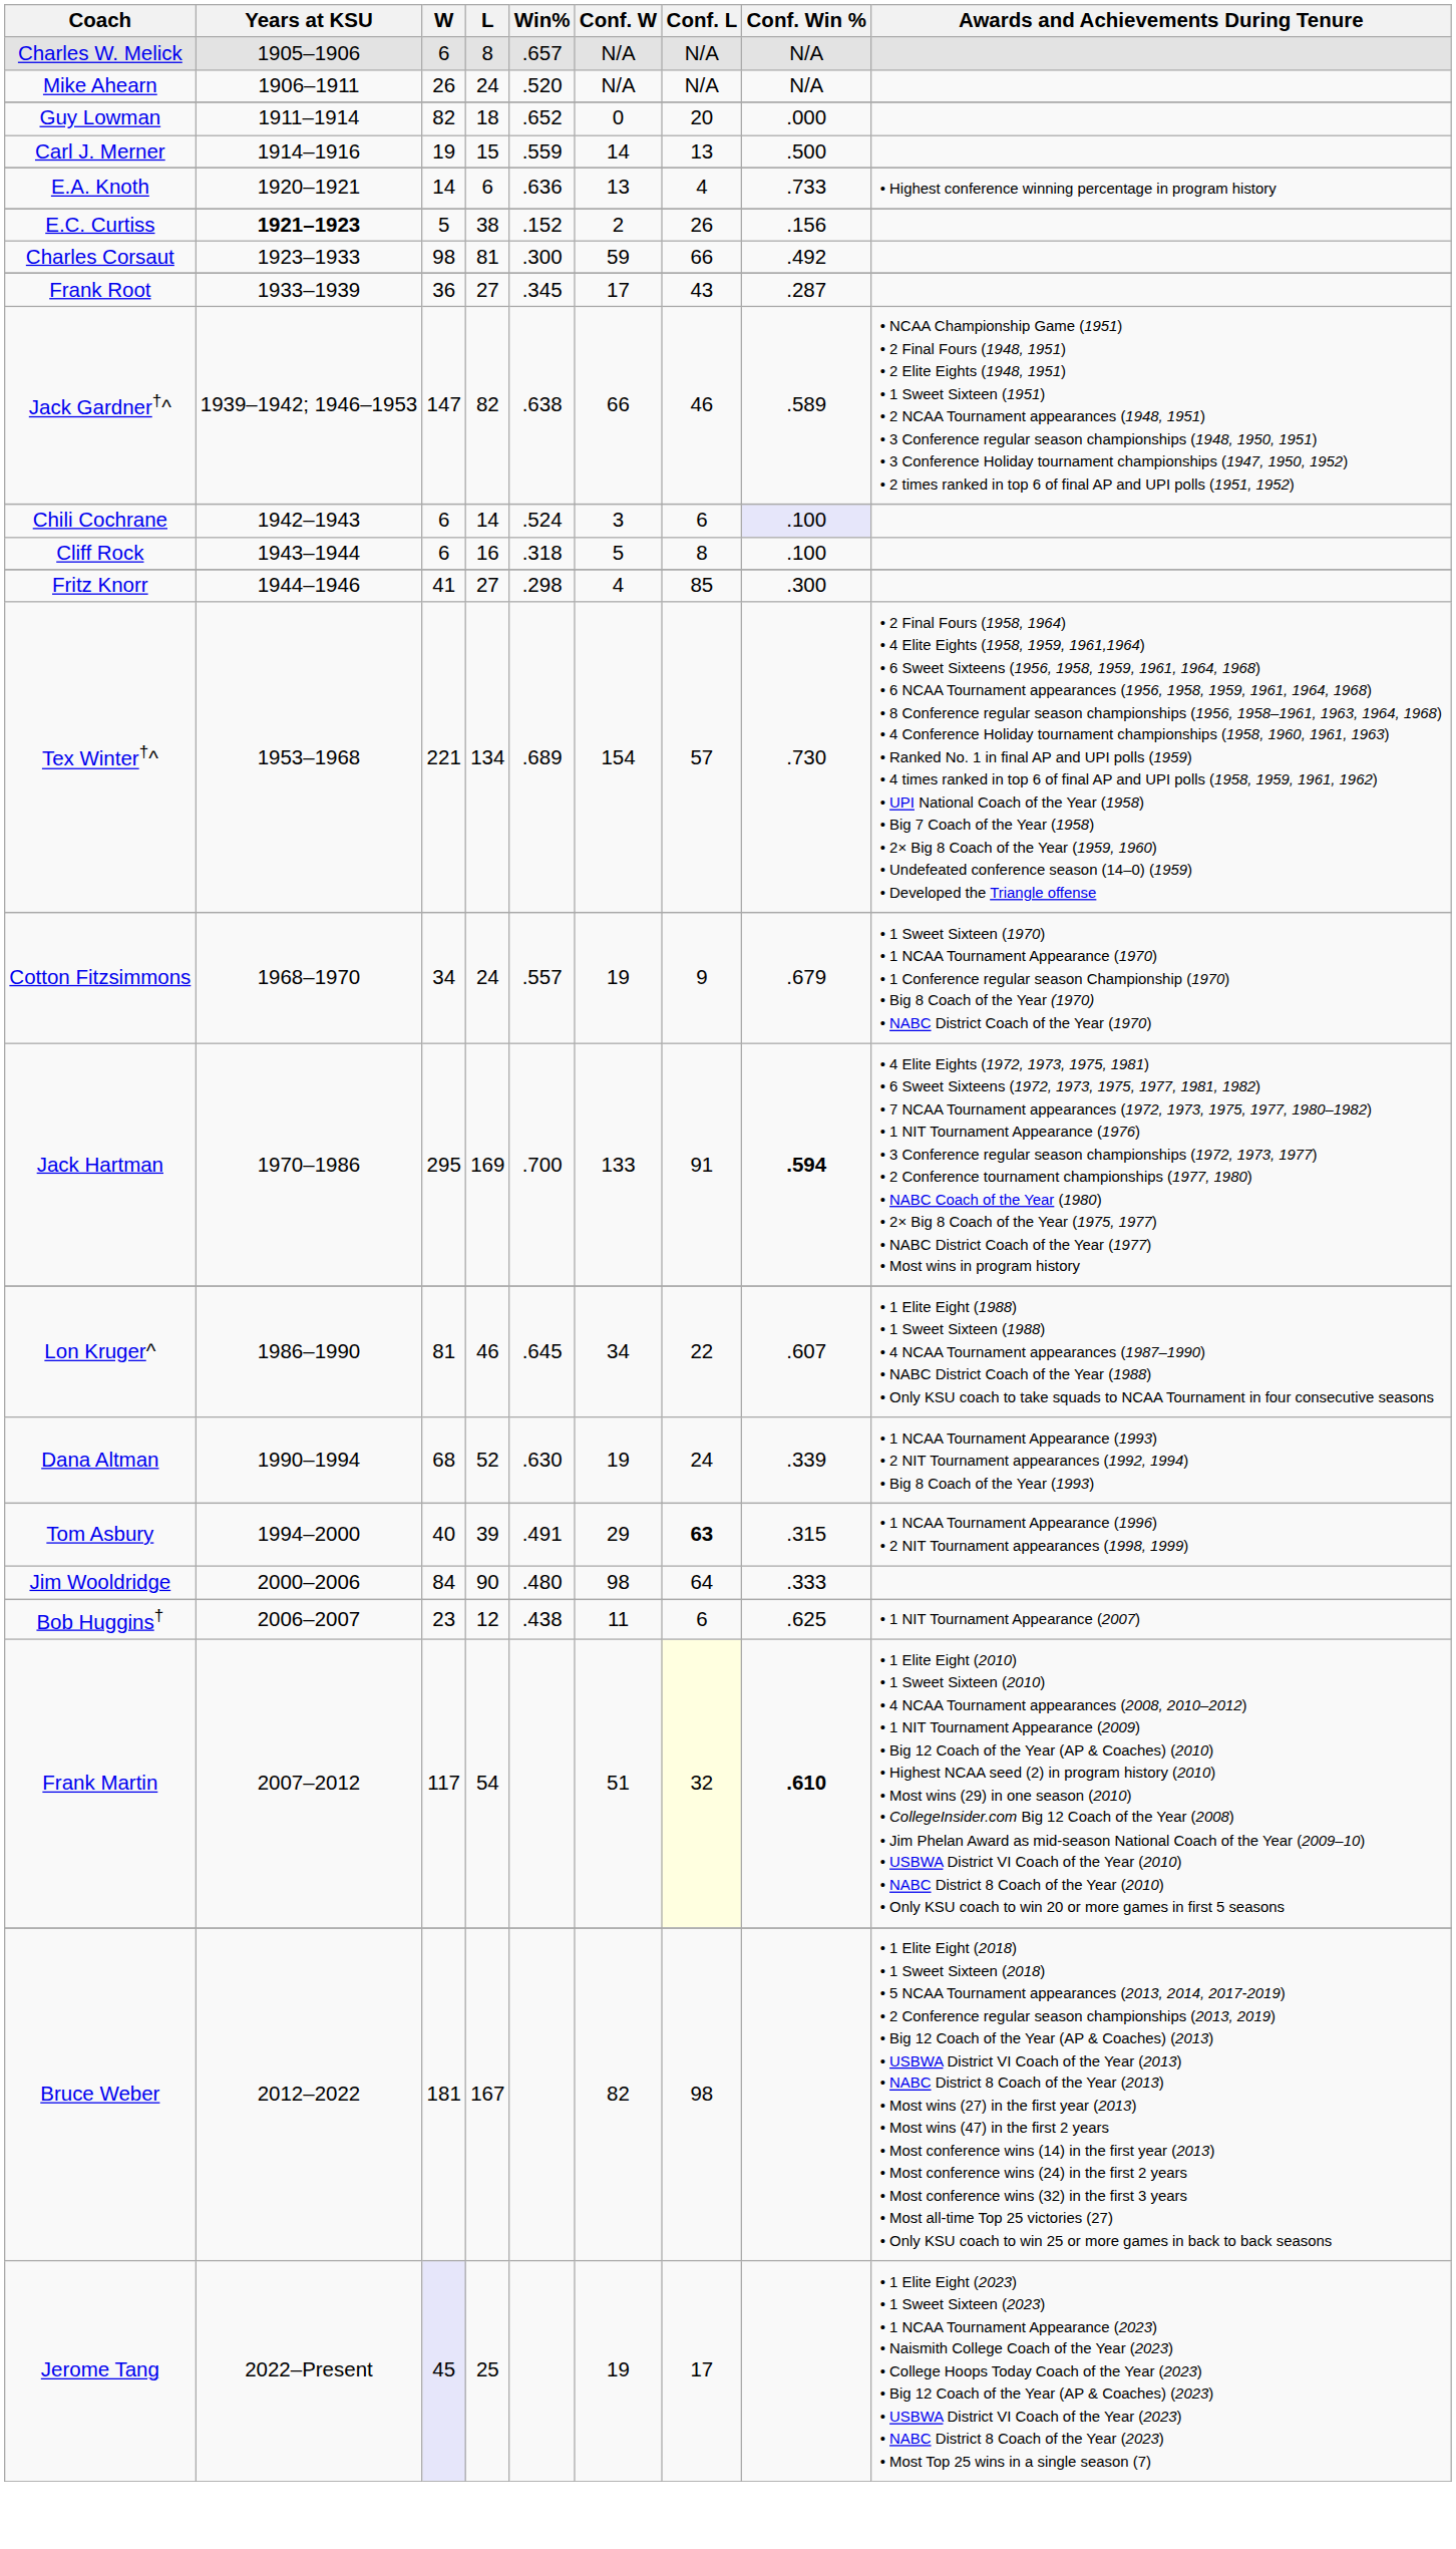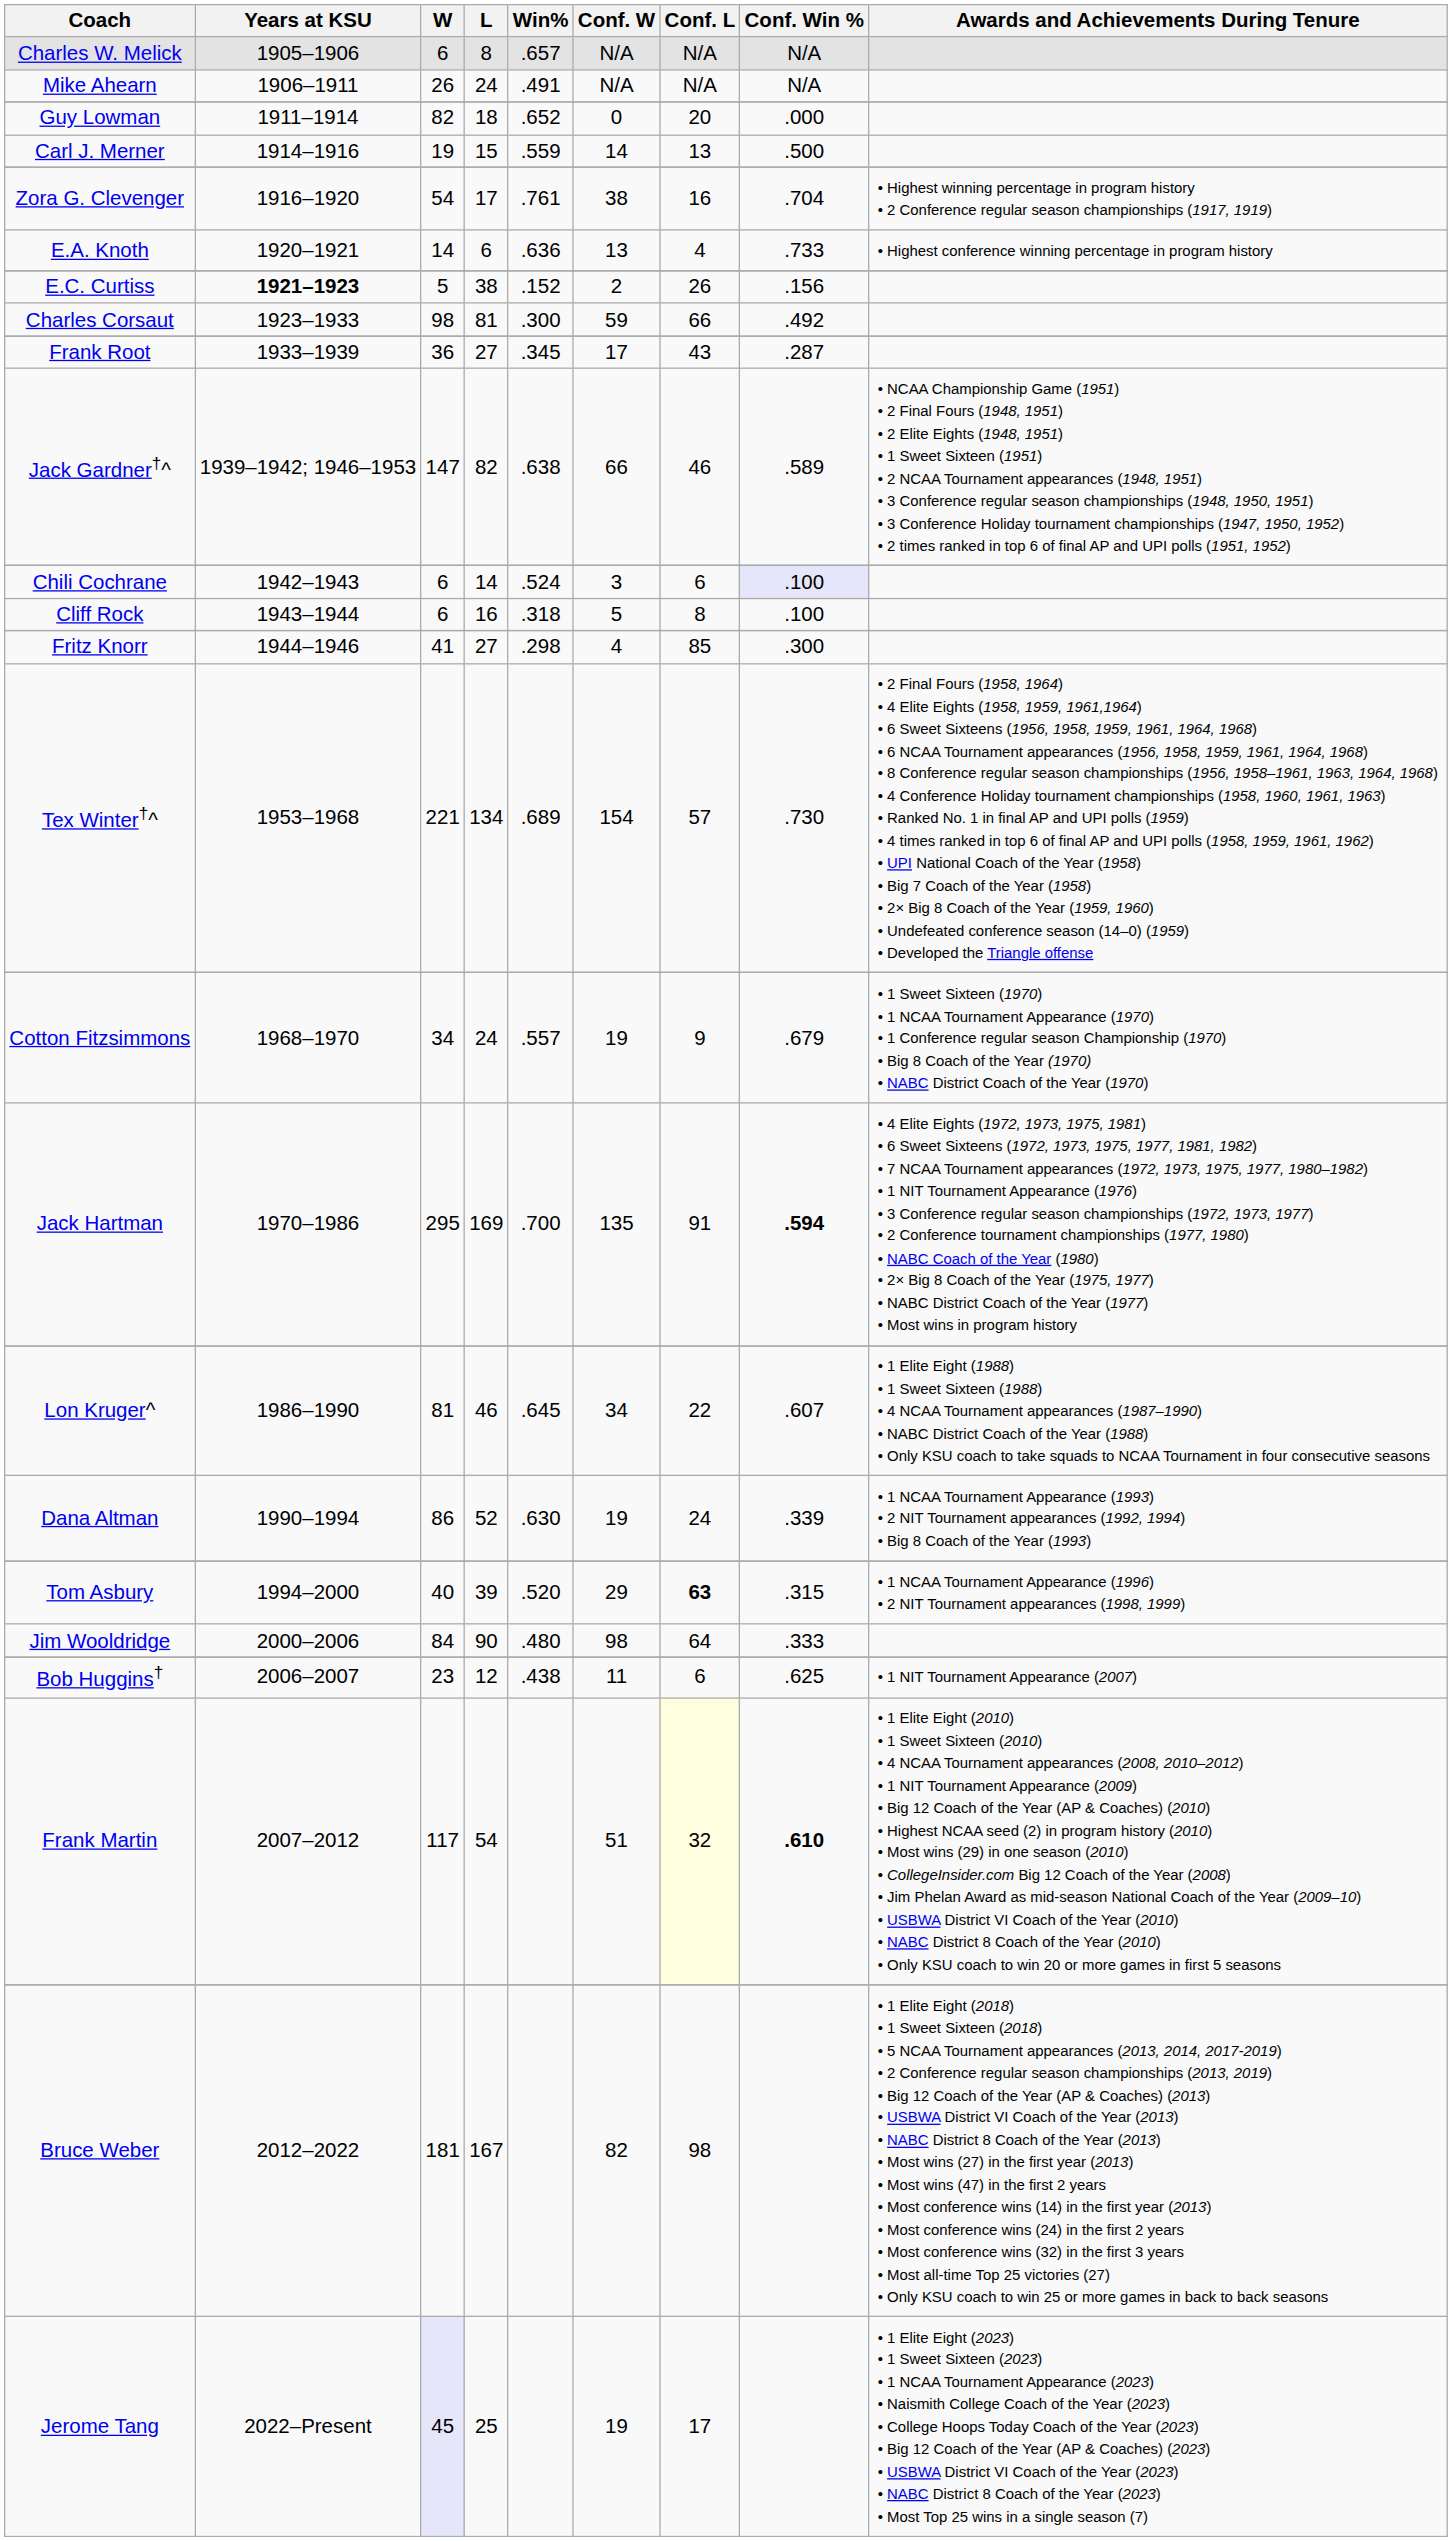Mike Ahearn | Win%: .520 -> .491
+ row: Zora G. Clevenger | 1916–1920 | 54 | 17 | .761 | 38 | 16 | .704 | • Highest winning percentage in program history • 2 Conference regular season championships (1917, 1919)
Jack Hartman | Conf. W: 133 -> 135
Dana Altman | W: 68 -> 86
Tom Asbury | Win%: .491 -> .520
